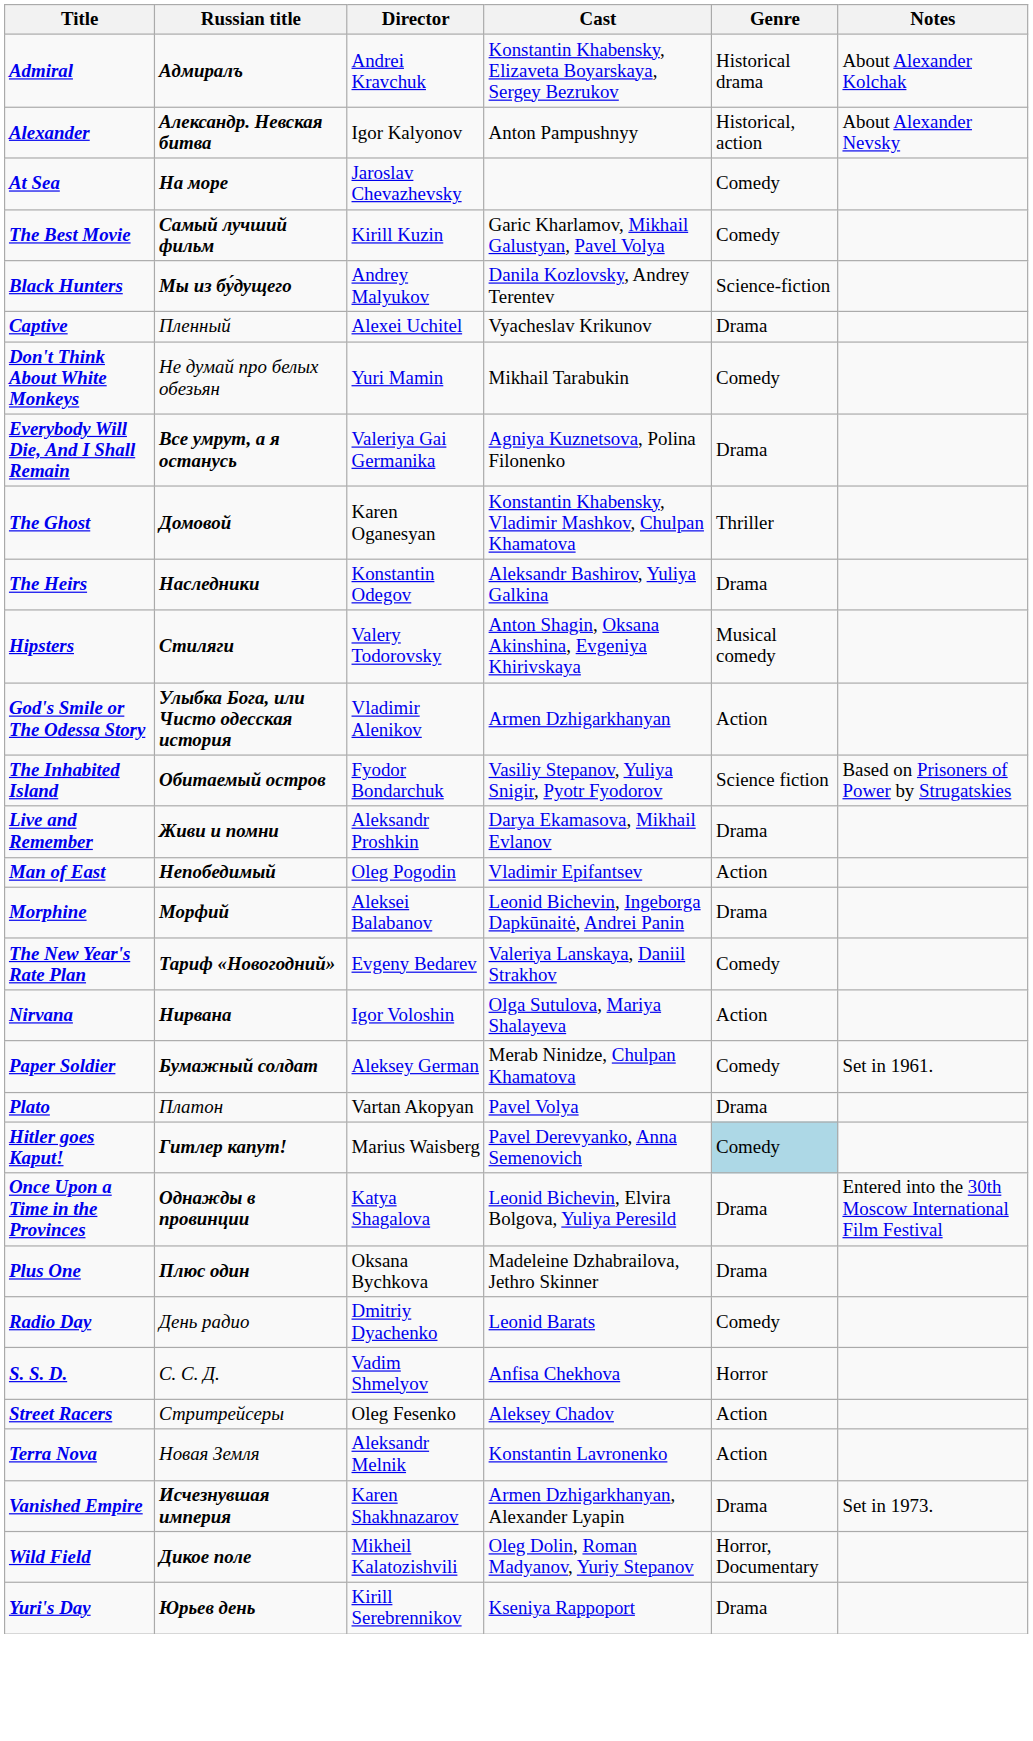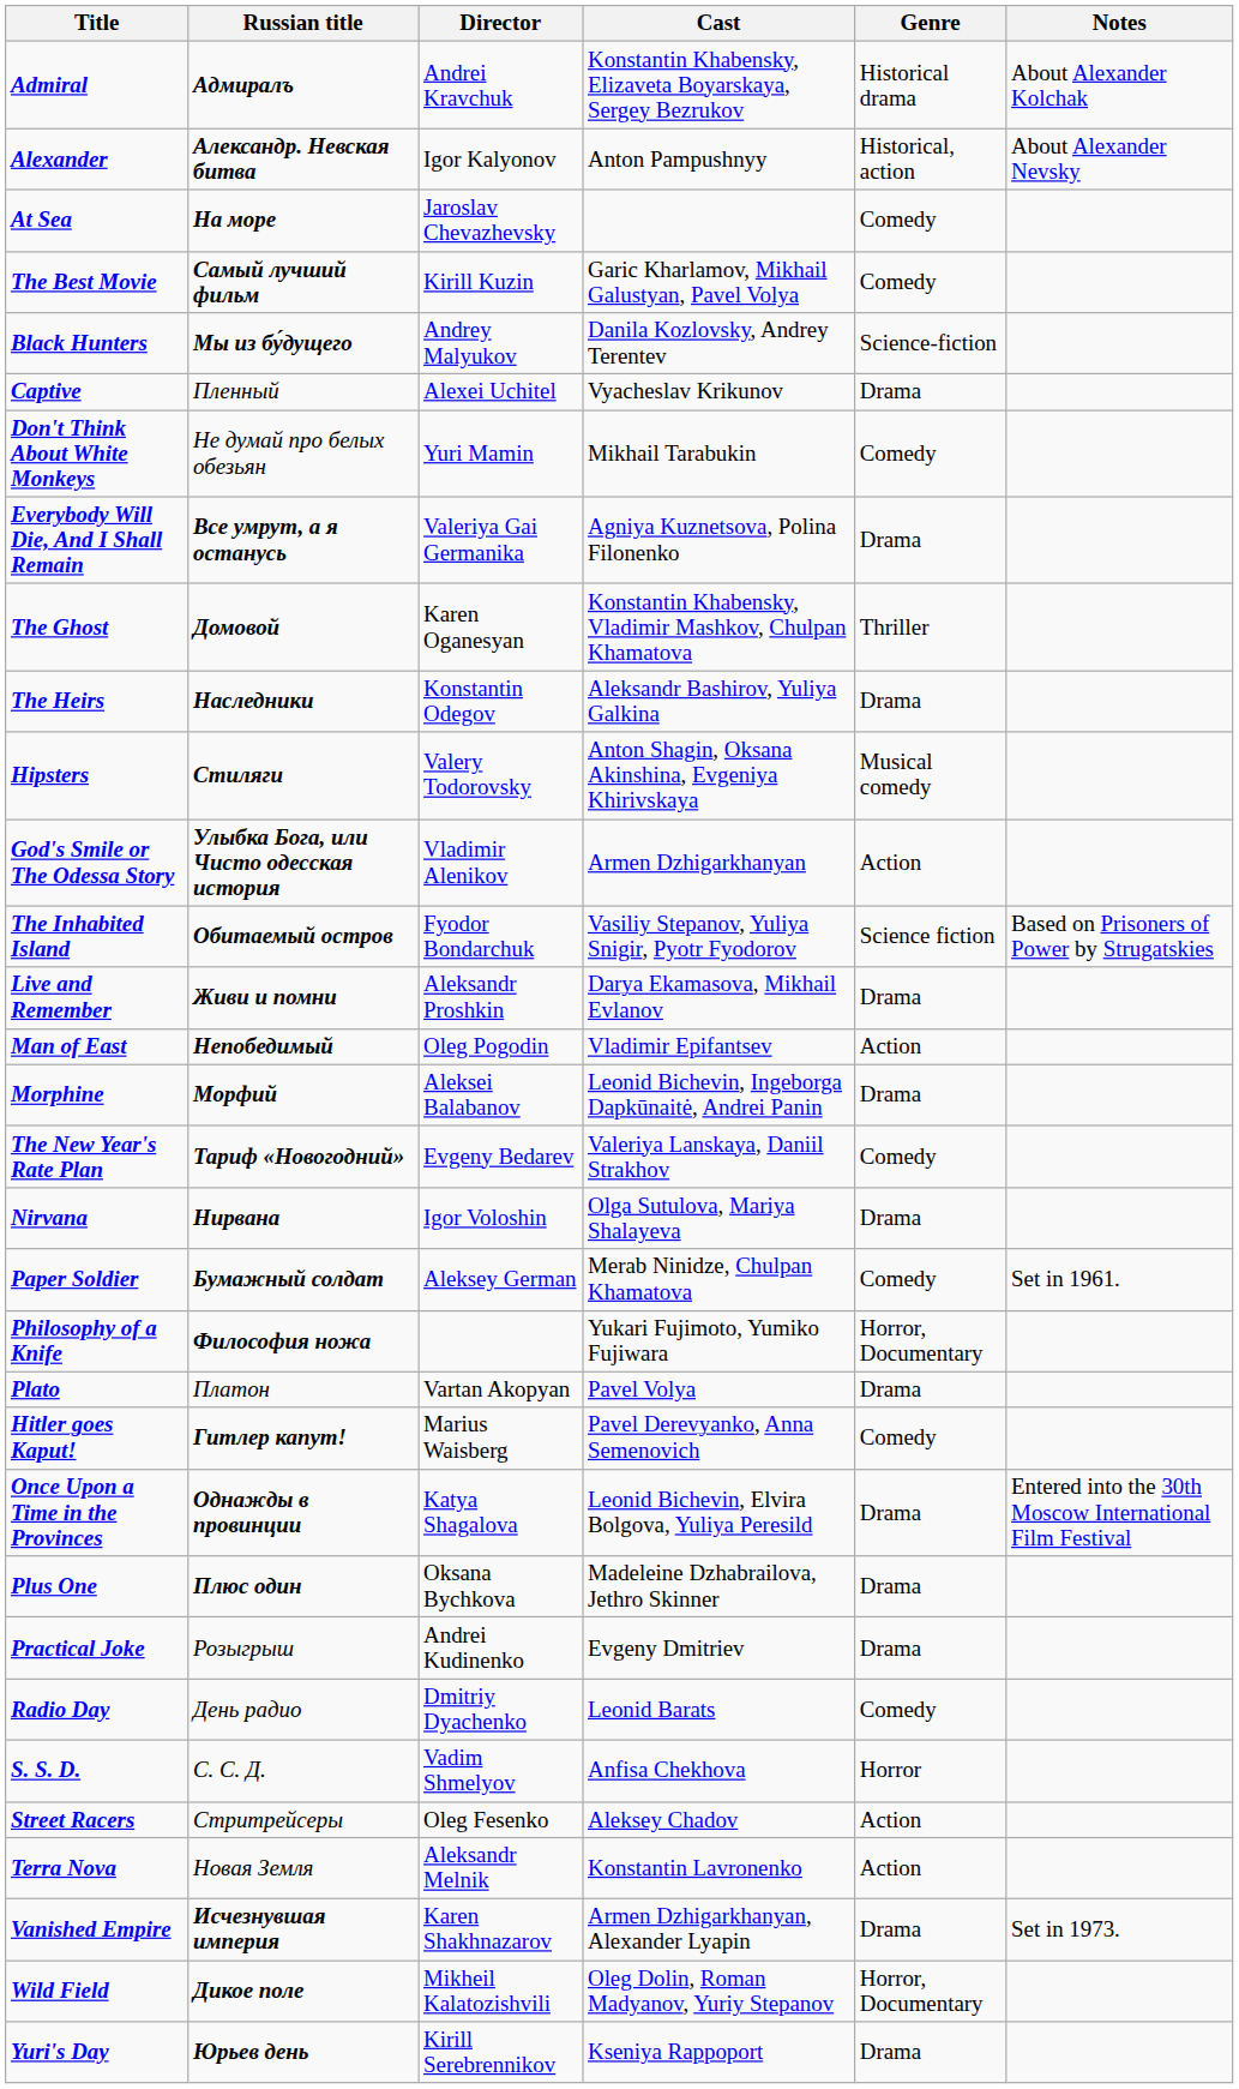Nirvana | Genre: Action -> Drama
+ row: Philosophy of a Knife | Философия ножа | Yukari Fujimoto, Yumiko Fujiwara | Horror, Documentary
Hitler goes Kaput! | Genre: lightblue background -> no background
+ row: Practical Joke | Розыгрыш | Andrei Kudinenko | Evgeny Dmitriev | Drama
